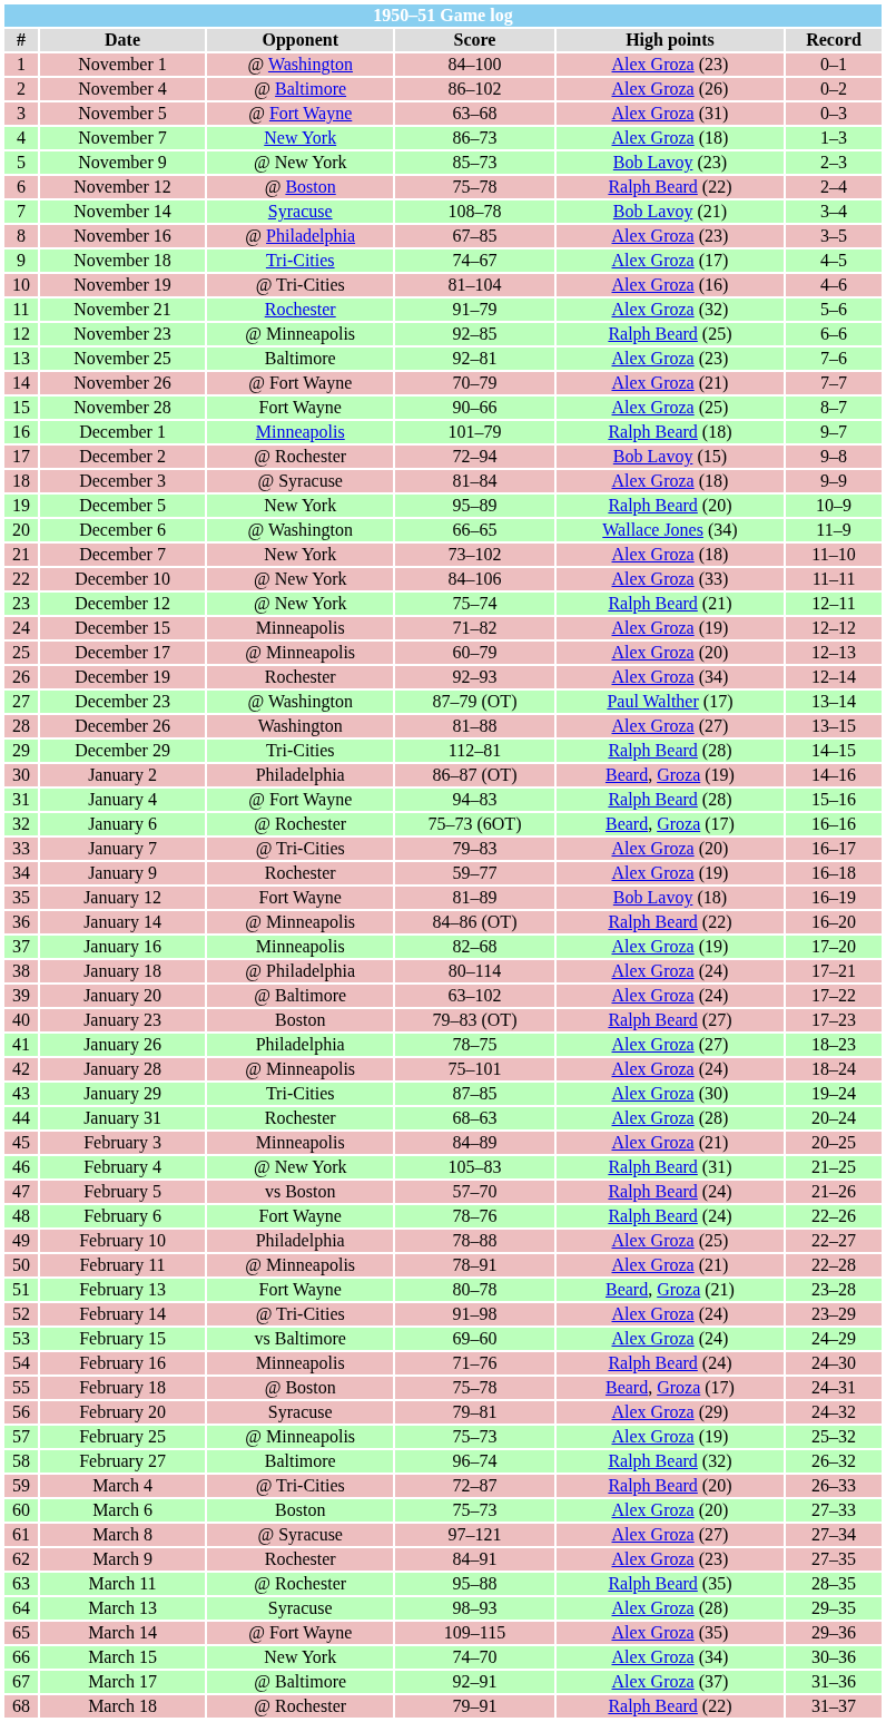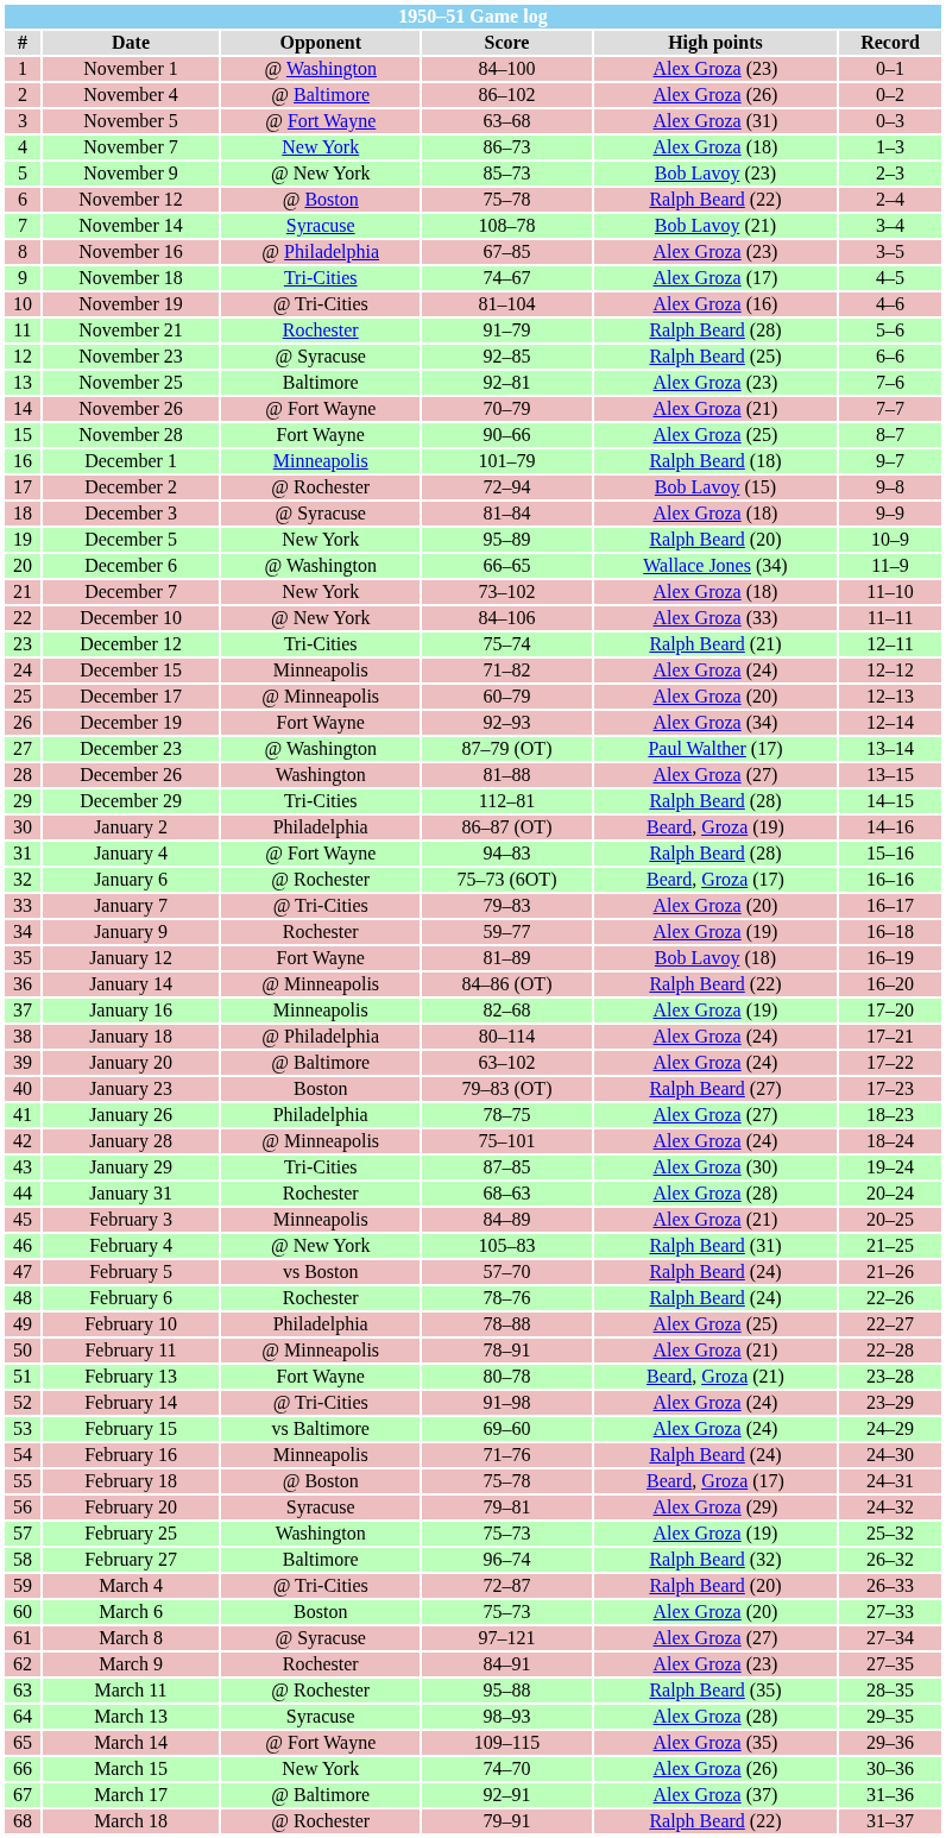November 21 | High points: Alex Groza (32) -> Ralph Beard (28)
November 23 | Opponent: @ Minneapolis -> @ Syracuse
December 12 | Opponent: @ New York -> Tri-Cities
December 15 | High points: Alex Groza (19) -> Alex Groza (24)
December 19 | Opponent: Rochester -> Fort Wayne
February 6 | Opponent: Fort Wayne -> Rochester
February 25 | Opponent: @ Minneapolis -> Washington
March 15 | High points: Alex Groza (34) -> Alex Groza (26)
